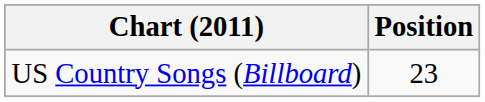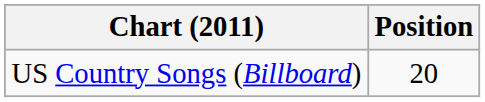US Country Songs (Billboard) | Position: 23 -> 20
